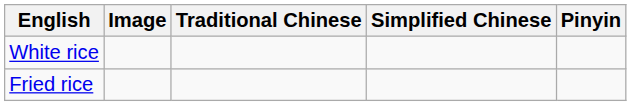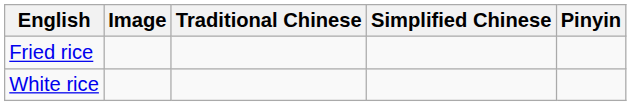rows swapped: White rice <-> Fried rice
